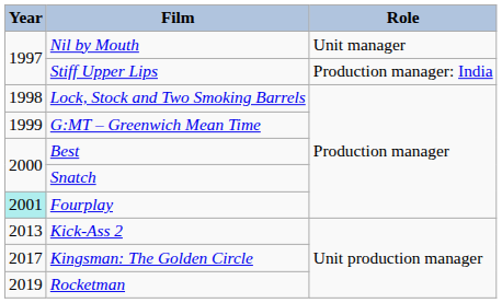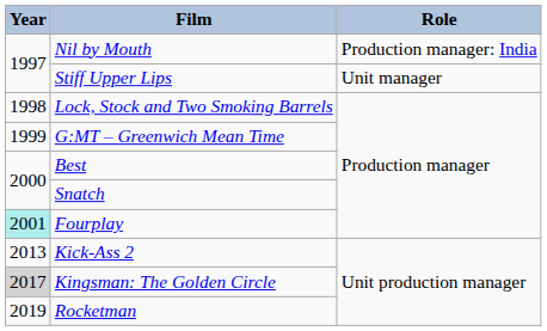Nil by Mouth | Role: Unit manager -> Production manager: India
Stiff Upper Lips | Role: Production manager: India -> Unit manager
Kingsman: The Golden Circle | Year: no background -> lightgrey background
